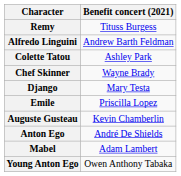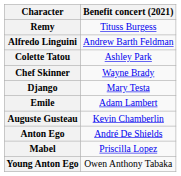Emile | Benefit concert (2021): Priscilla Lopez -> Adam Lambert
Mabel | Benefit concert (2021): Adam Lambert -> Priscilla Lopez
